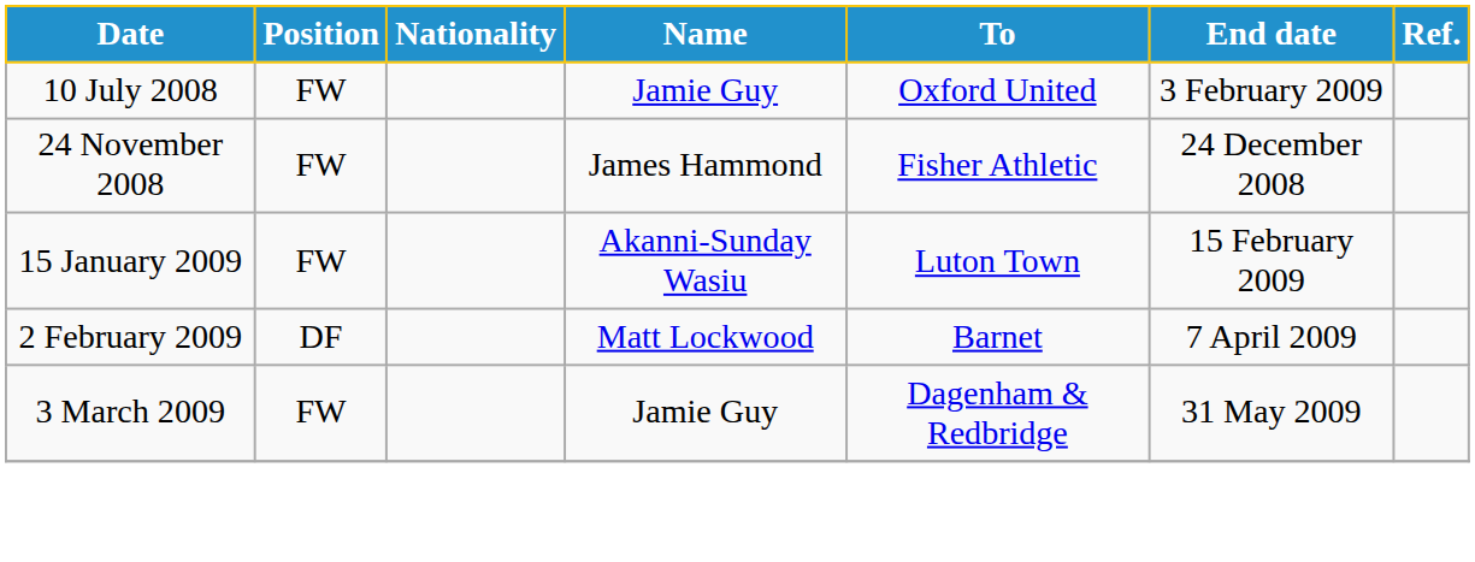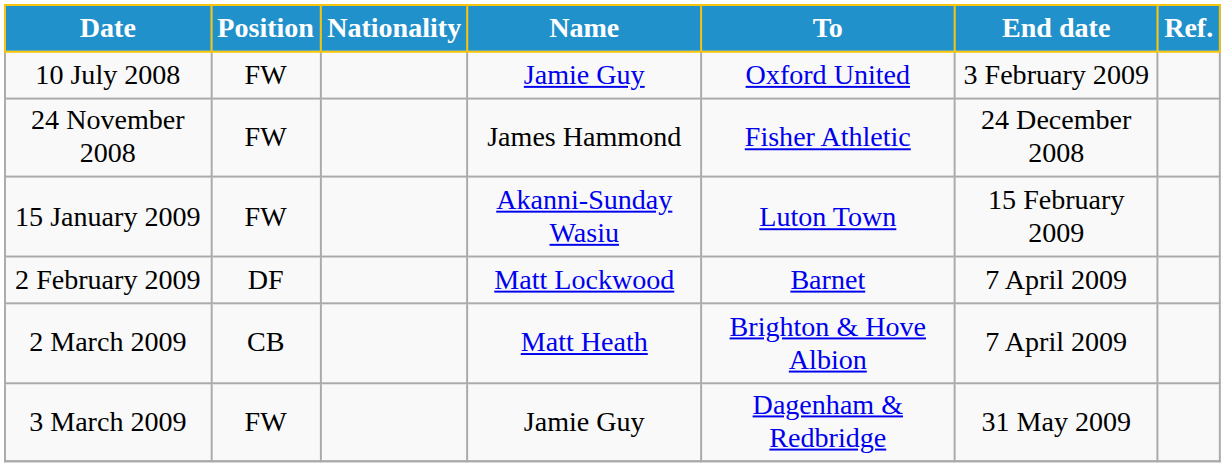+ row: 2 March 2009 | CB | Matt Heath | Brighton & Hove Albion | 7 April 2009
